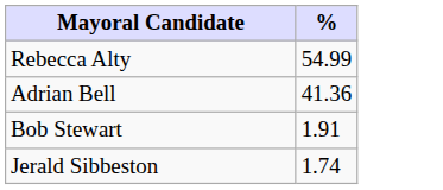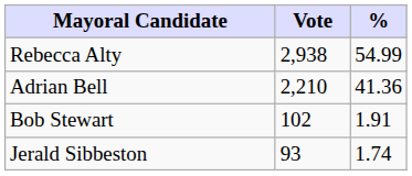+ column: Vote | 2,938 | 2,210 | 102 | 93
